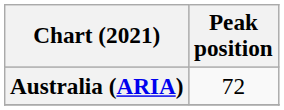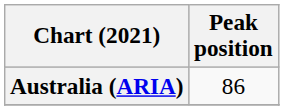Australia (ARIA) | Peak position: 72 -> 86
